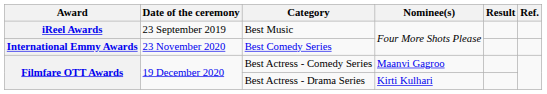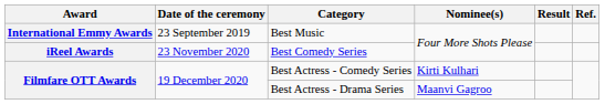Best Music | Award: iReel Awards -> International Emmy Awards
Best Comedy Series | Award: International Emmy Awards -> iReel Awards
Best Actress - Comedy Series | Nominee(s): Maanvi Gagroo -> Kirti Kulhari
Best Actress - Drama Series | Nominee(s): Kirti Kulhari -> Maanvi Gagroo
